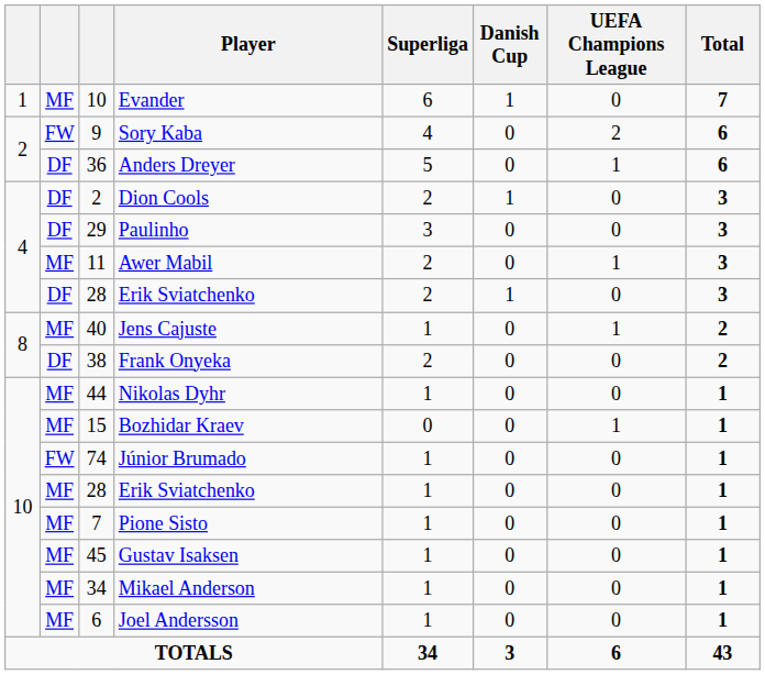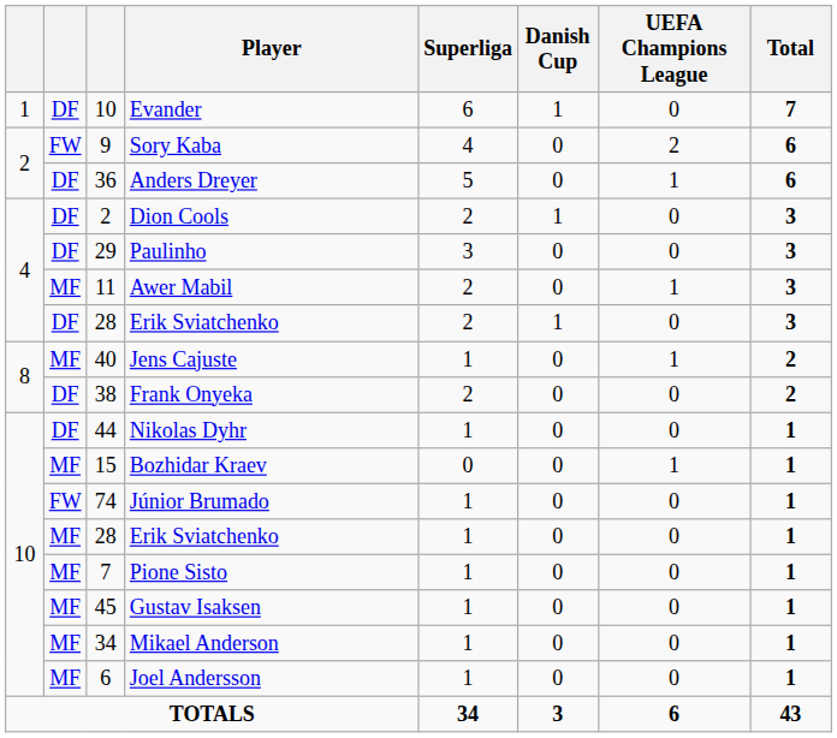Evander | column 2: MF -> DF
Nikolas Dyhr | column 2: MF -> DF
